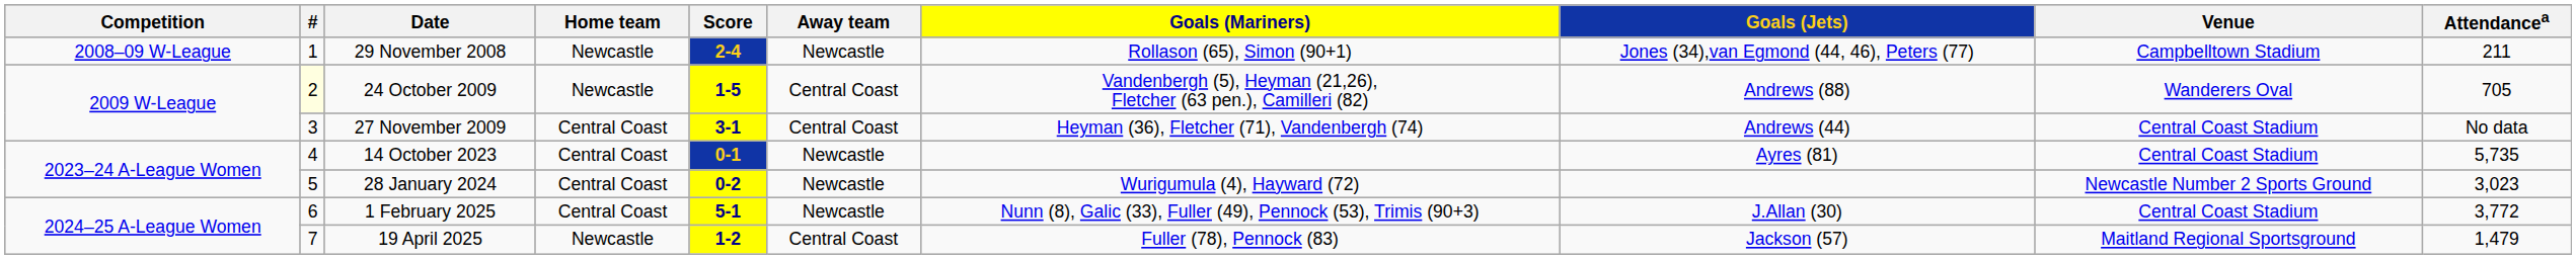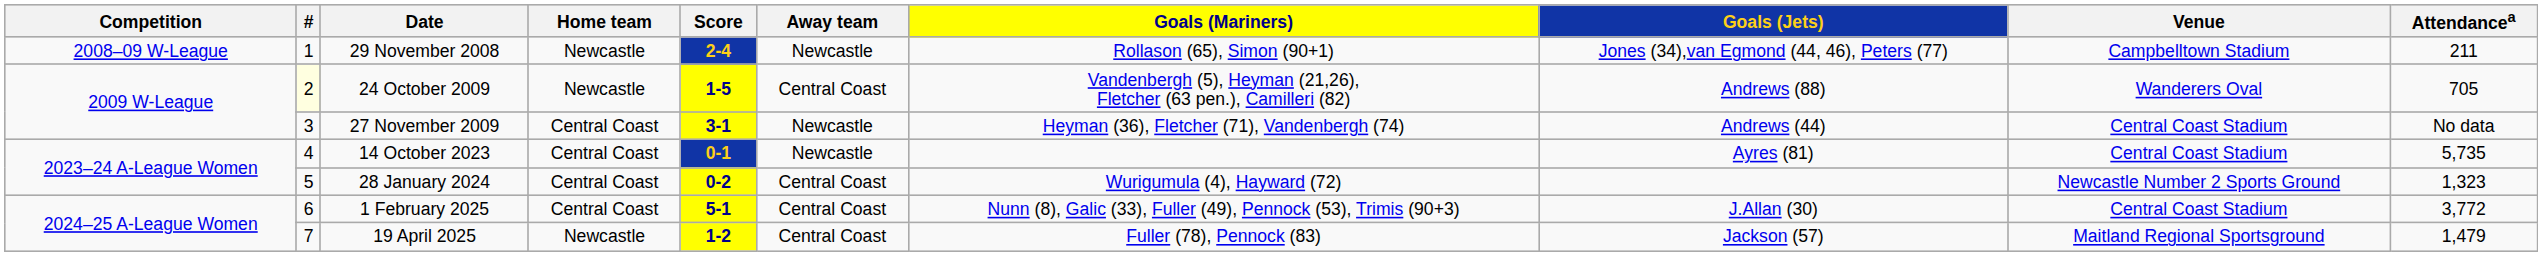27 November 2009 | Away team: Central Coast -> Newcastle
28 January 2024 | Away team: Newcastle -> Central Coast
28 January 2024 | Attendancea: 3,023 -> 1,323
1 February 2025 | Away team: Newcastle -> Central Coast
